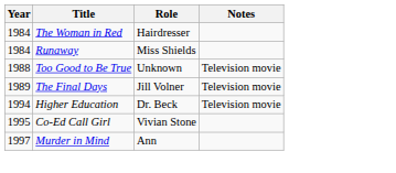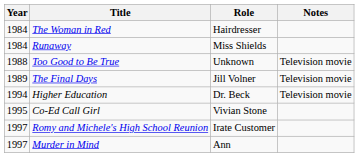+ row: 1997 | Romy and Michele's High School Reunion | Irate Customer
